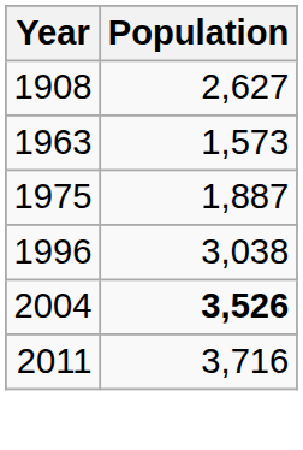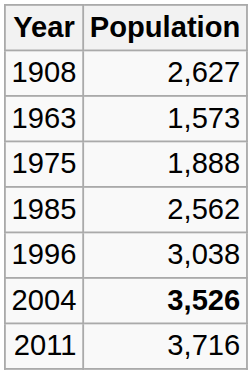1975 | Population: 1,887 -> 1,888
+ row: 1985 | 2,562
